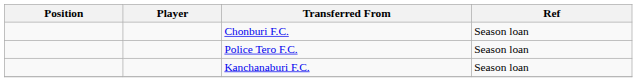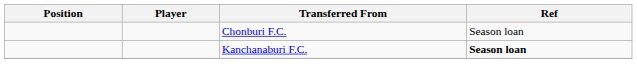- row: Police Tero F.C. | Season loan
Kanchanaburi F.C. | Ref: normal -> bold
